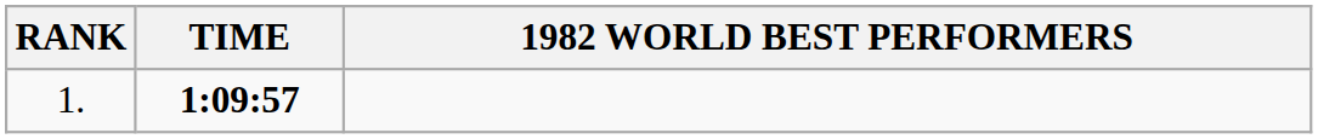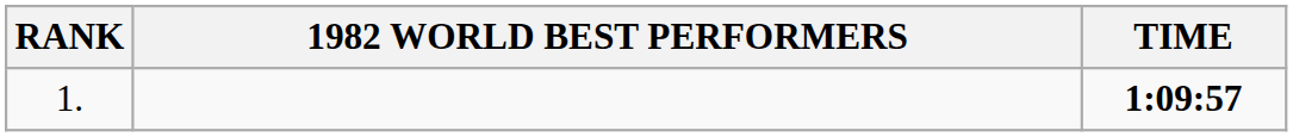columns swapped: 1982 WORLD BEST PERFORMERS <-> TIME
